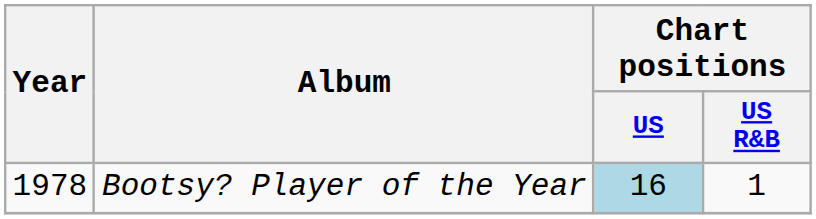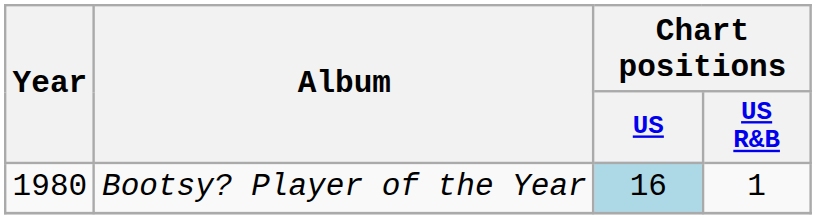Bootsy? Player of the Year | Year: 1978 -> 1980
